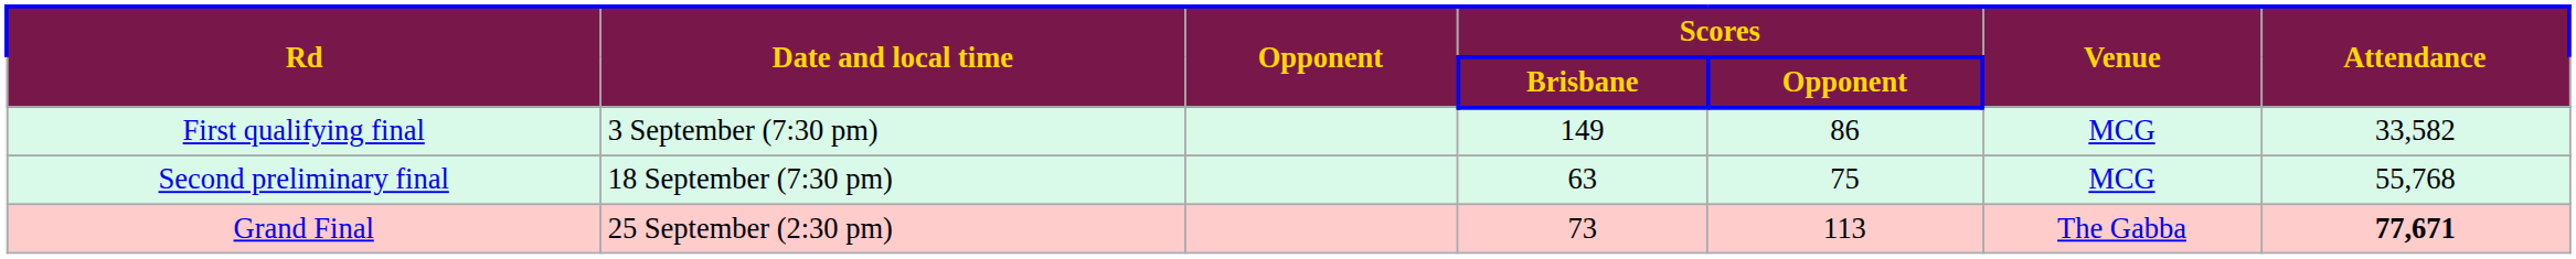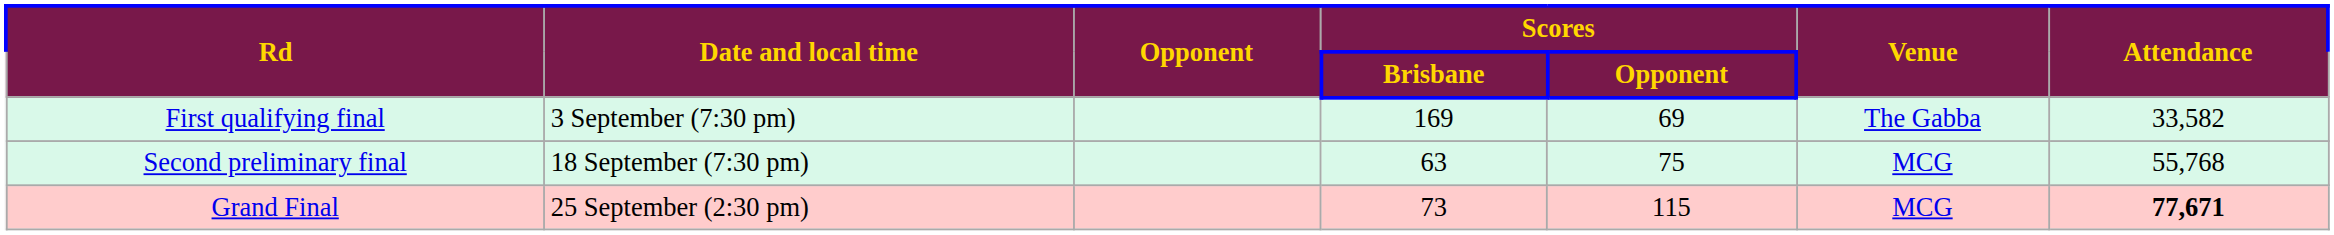First qualifying final | Scores / Brisbane: 149 -> 169
First qualifying final | Scores / Opponent: 86 -> 69
First qualifying final | Venue: MCG -> The Gabba
Grand Final | Scores / Opponent: 113 -> 115
Grand Final | Venue: The Gabba -> MCG
